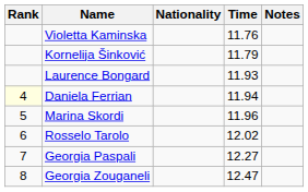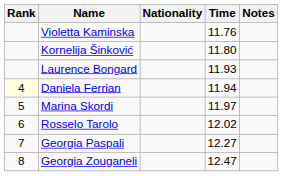Kornelija Šinković | Time: 11.79 -> 11.80
Marina Skordi | Time: 11.96 -> 11.97
